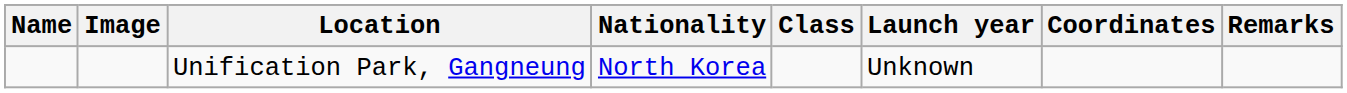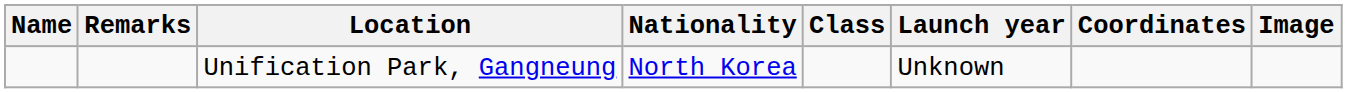columns swapped: Image <-> Remarks
